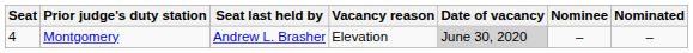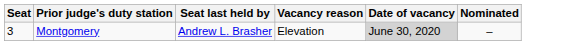- column: Nominee | –
Montgomery | Seat: 4 -> 3
